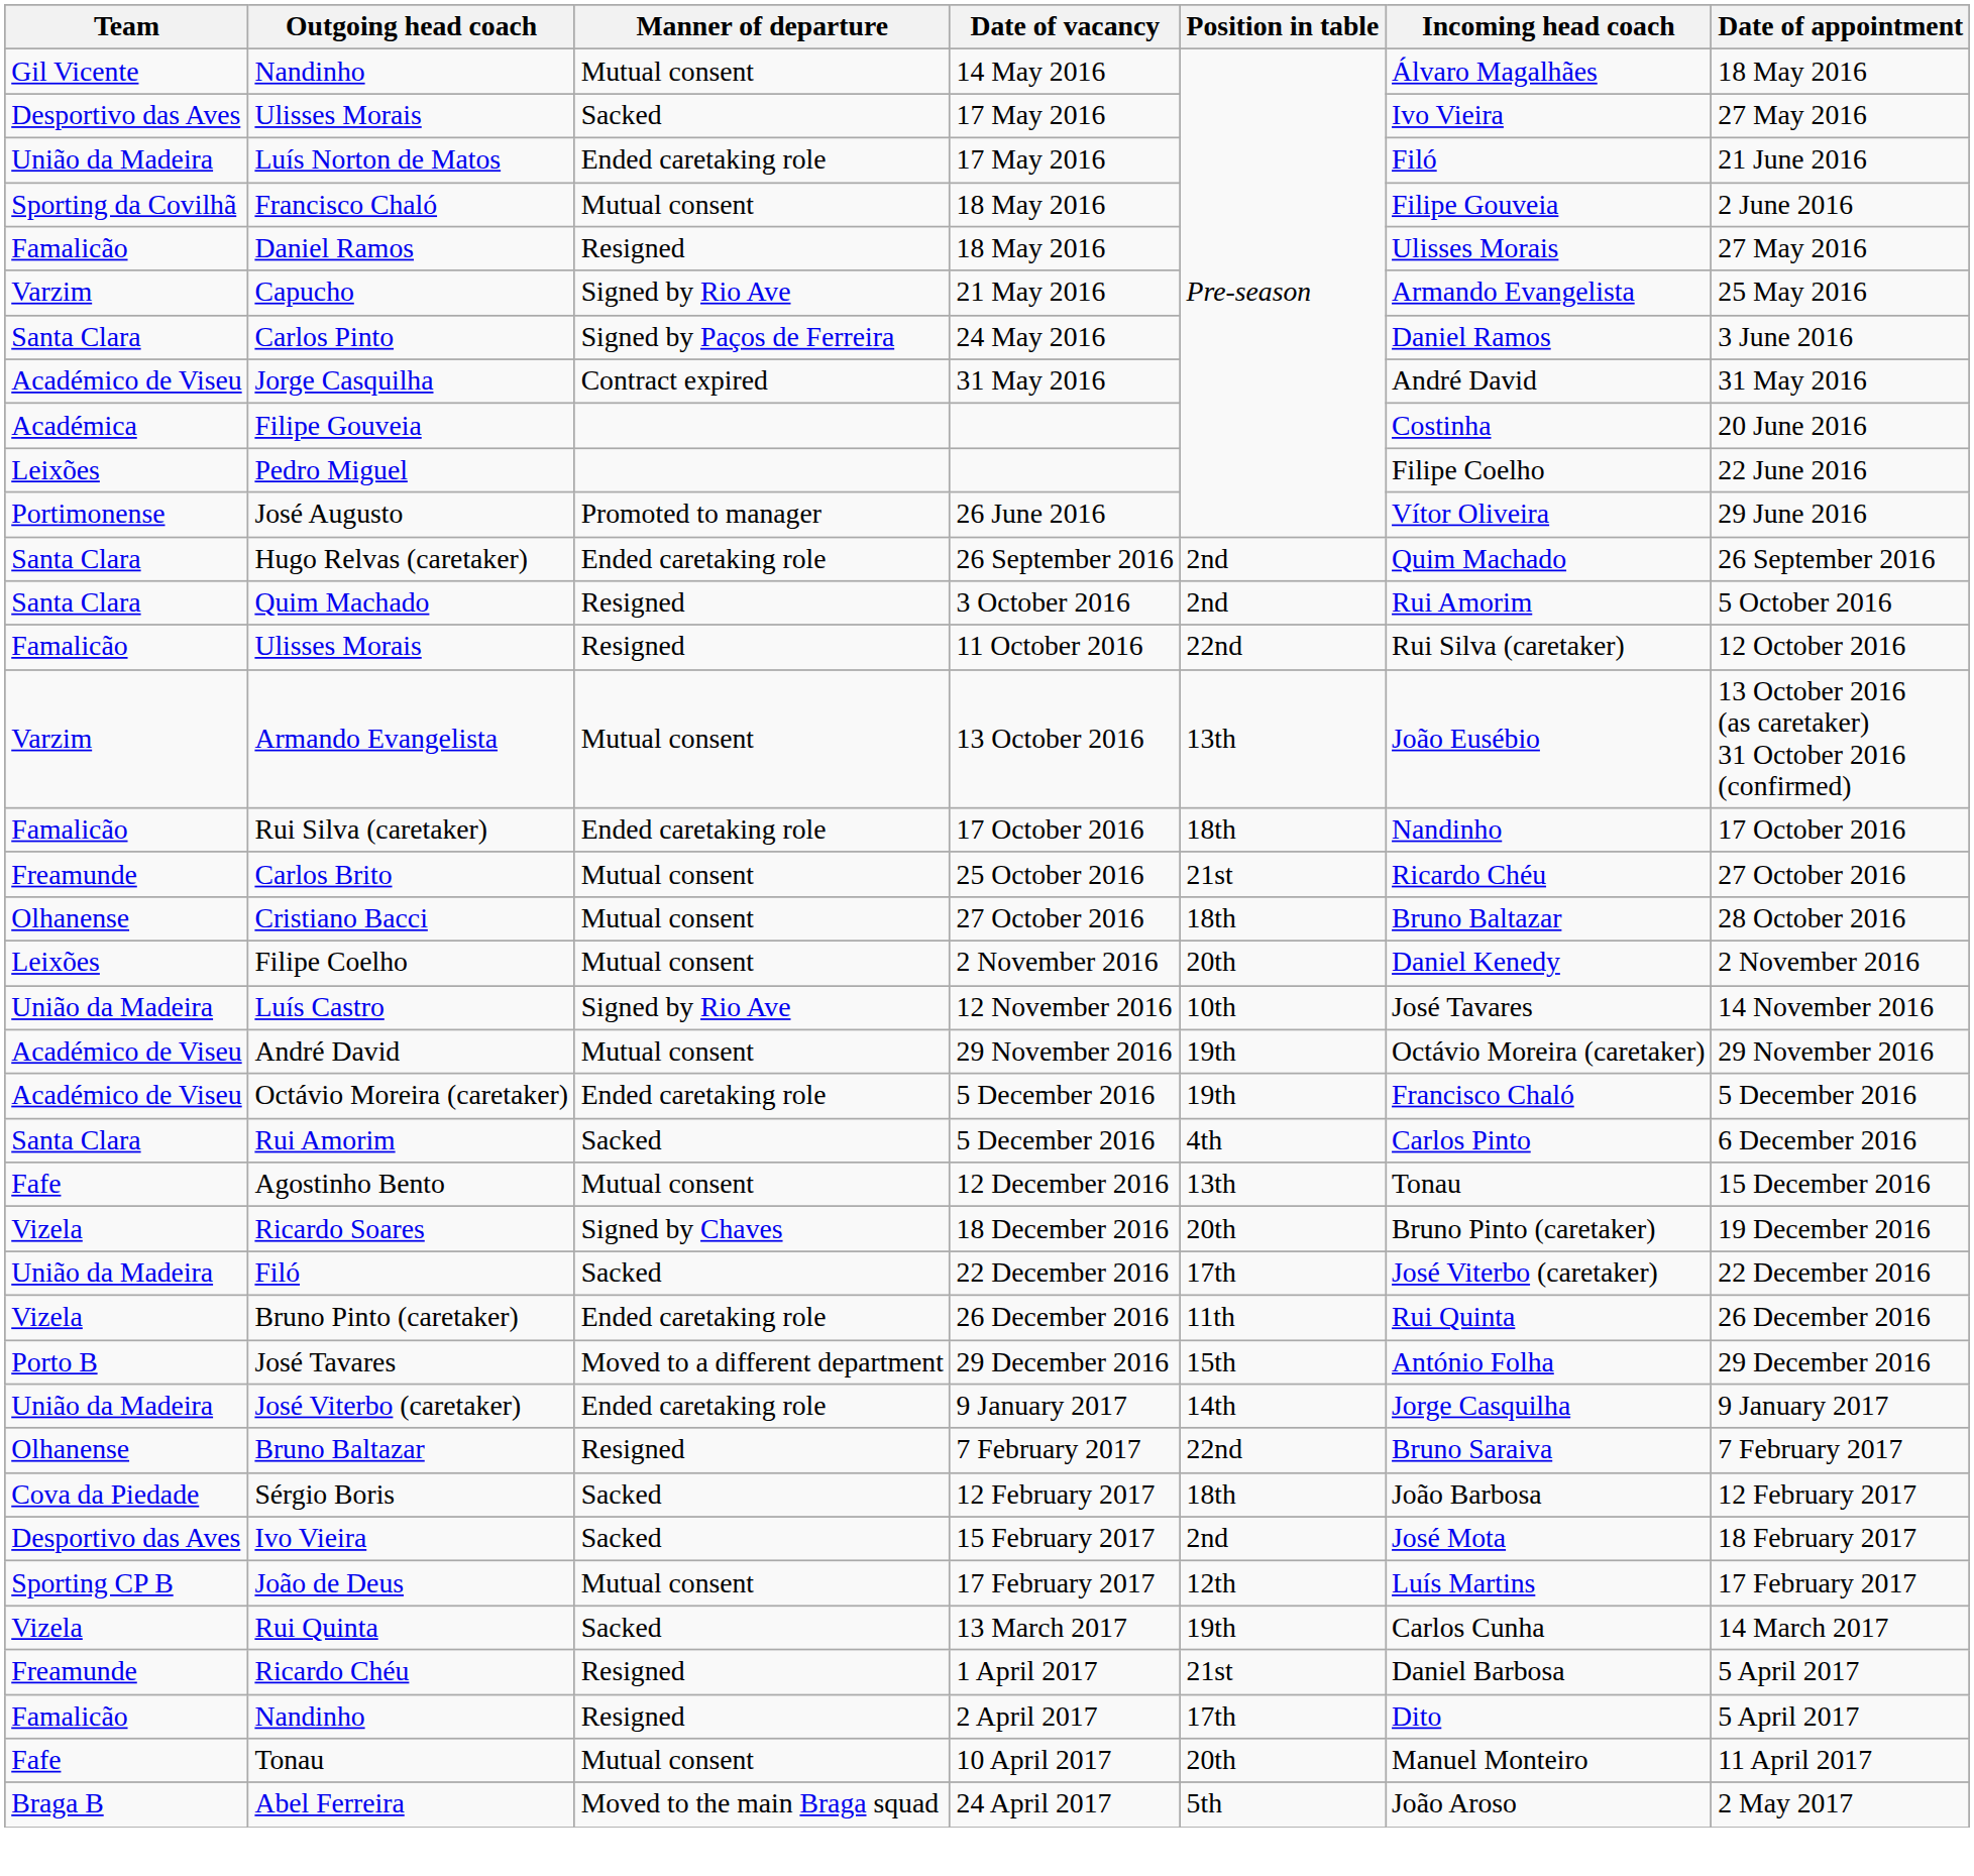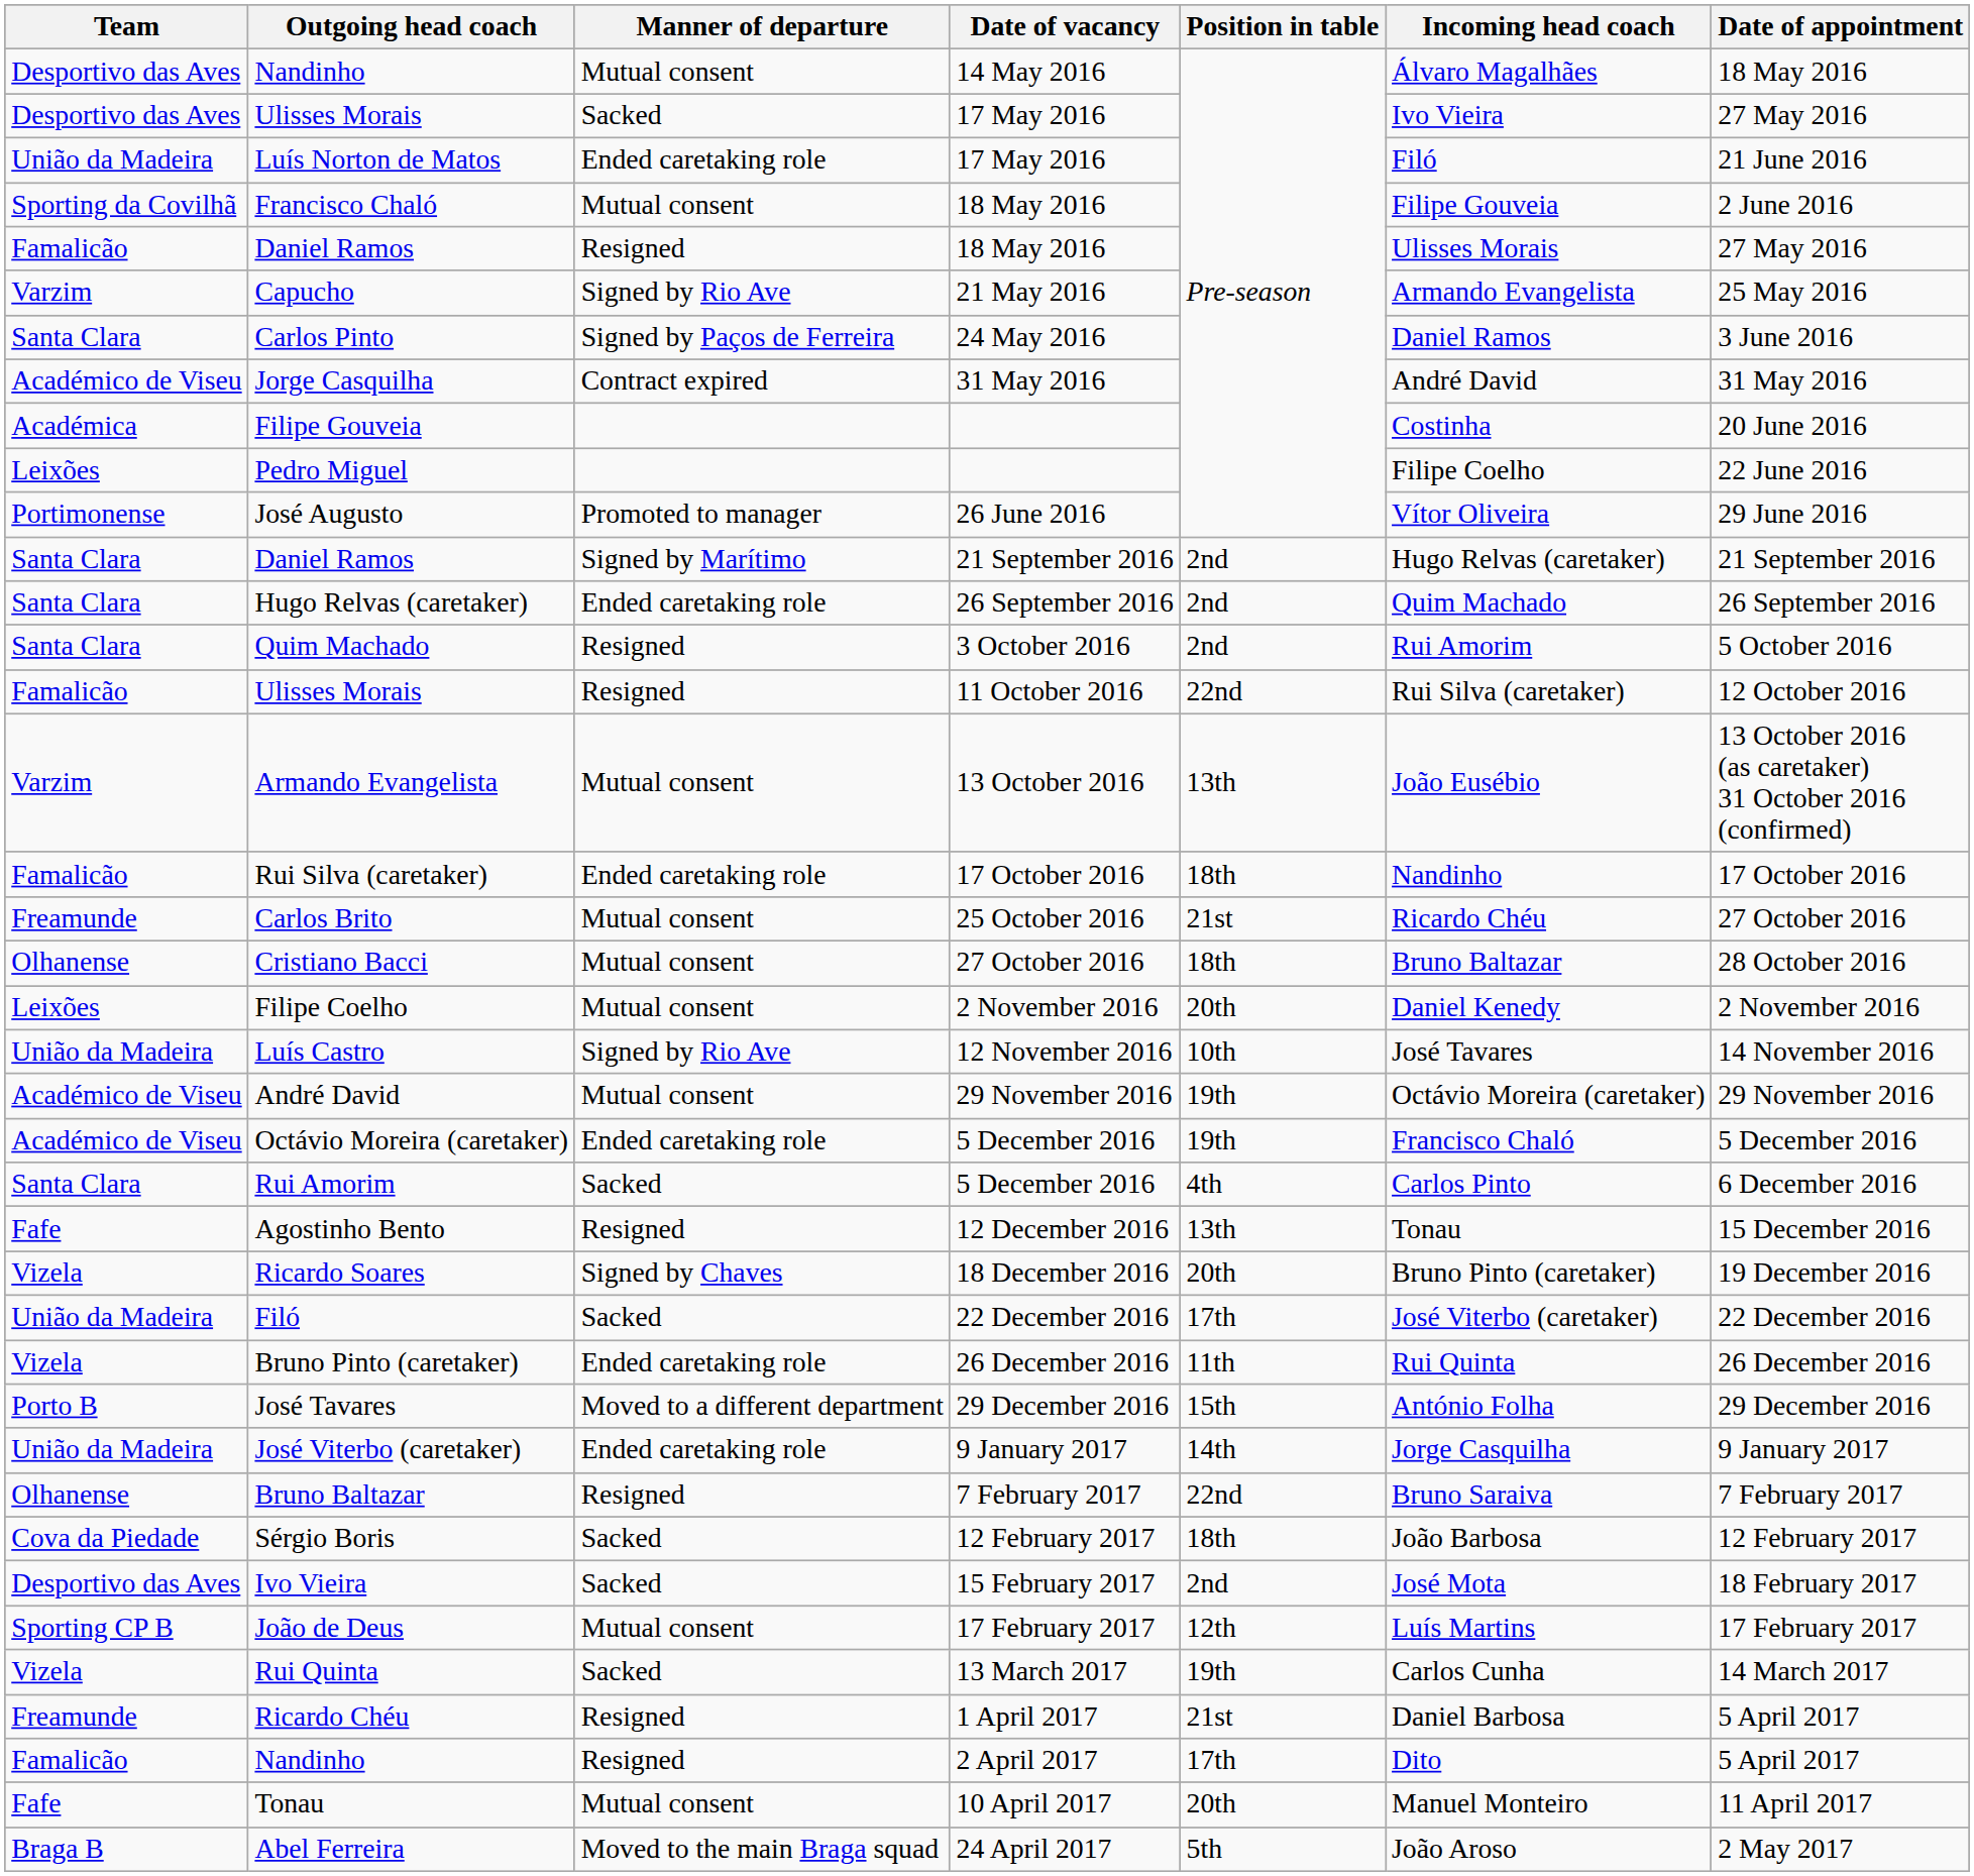Nandinho / 14 May 2016 | Team: Gil Vicente -> Desportivo das Aves
+ row: Santa Clara | Daniel Ramos | Signed by Marítimo | 21 September 2016 | 2nd | Hugo Relvas (caretaker) | 21 September 2016
Agostinho Bento | Manner of departure: Mutual consent -> Resigned
